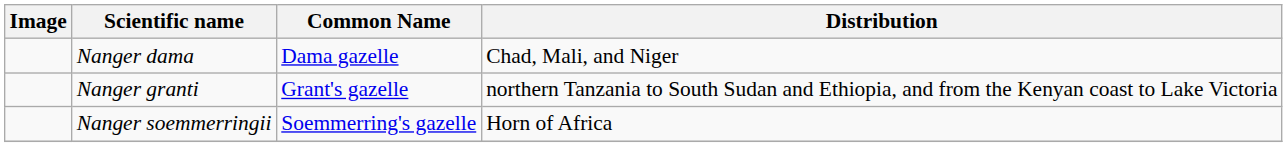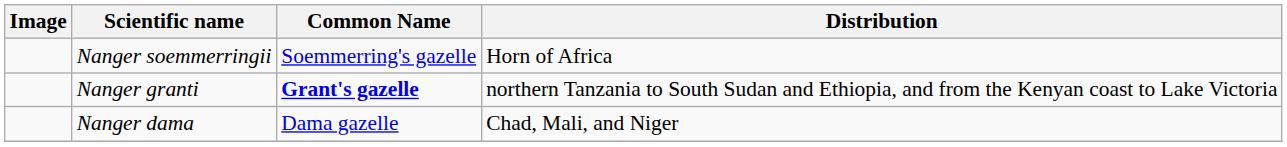rows swapped: Nanger dama <-> Nanger soemmerringii
Nanger granti | Common Name: normal -> bold
